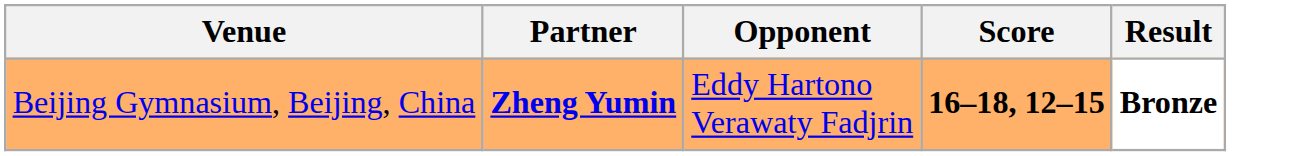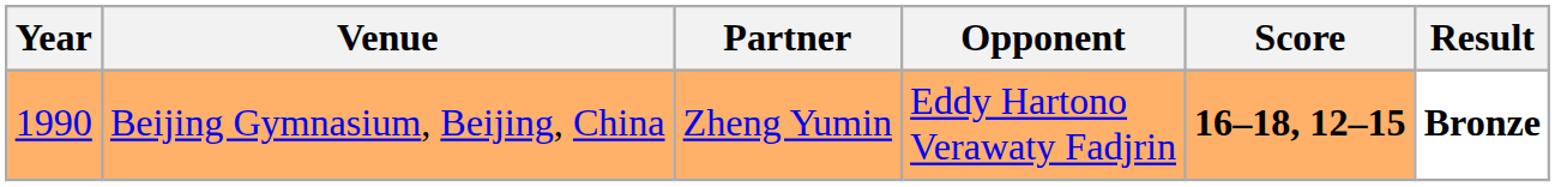+ column: Year | 1990
Beijing Gymnasium, Beijing, China | Partner: bold -> normal
